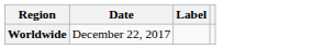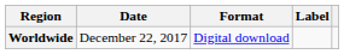+ column: Format | Digital download
